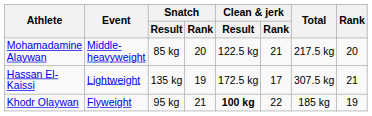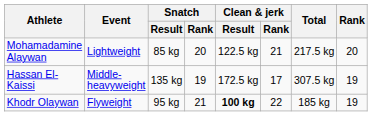Mohamadamine Alaywan | Event: Middle-heavyweight -> Lightweight
Hassan El-Kaissi | Event: Lightweight -> Middle-heavyweight
Hassan El-Kaissi | Rank: 21 -> 19
